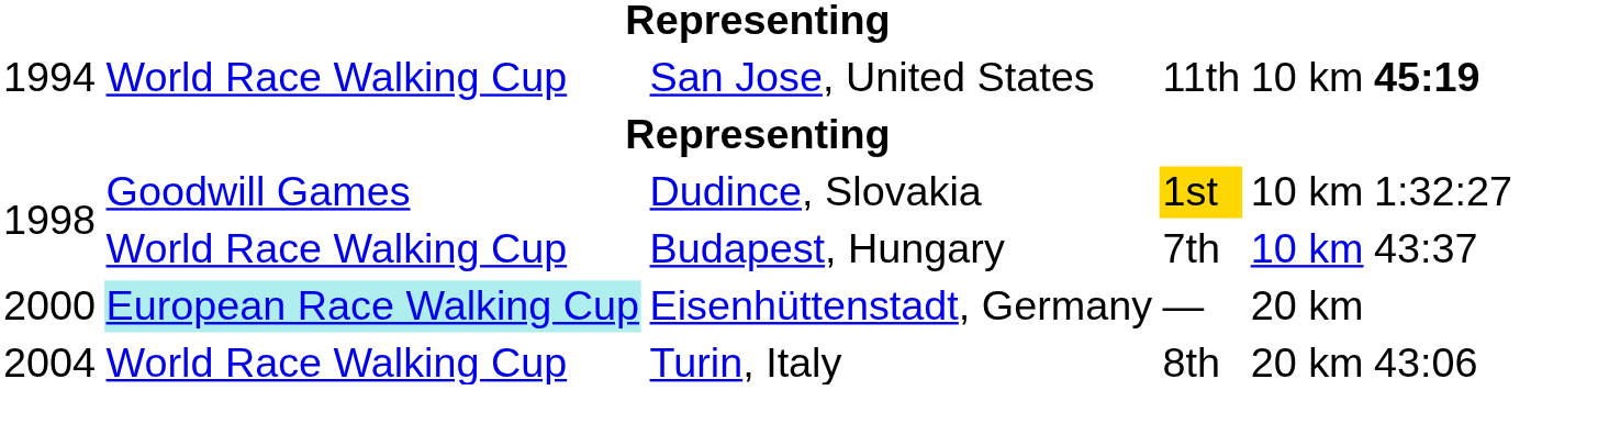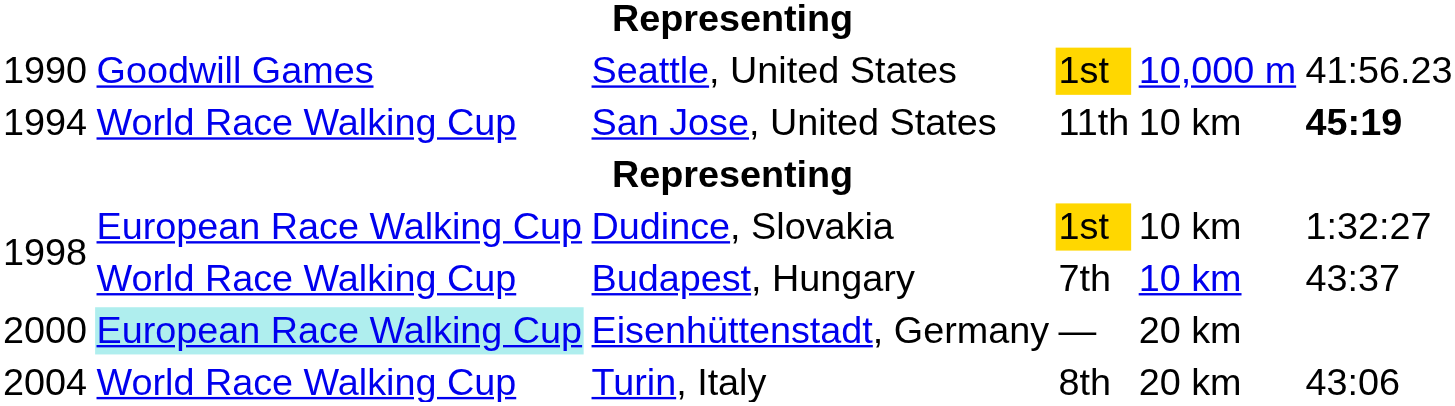+ row: 1990 | Goodwill Games | Seattle, United States | 1st | 10,000 m | 41:56.23
Dudince, Slovakia | column 2: Goodwill Games -> European Race Walking Cup
